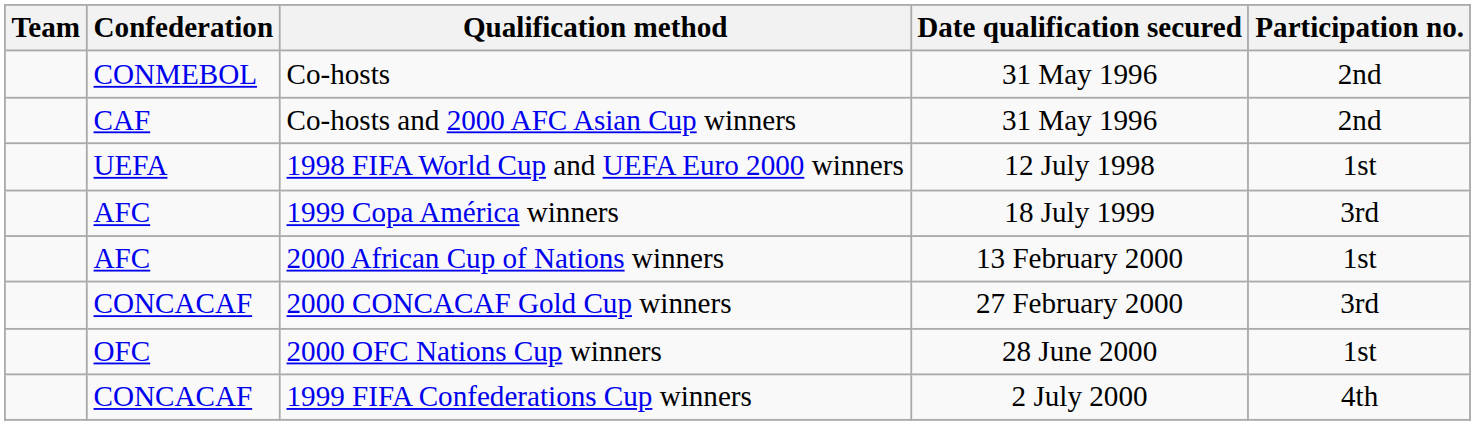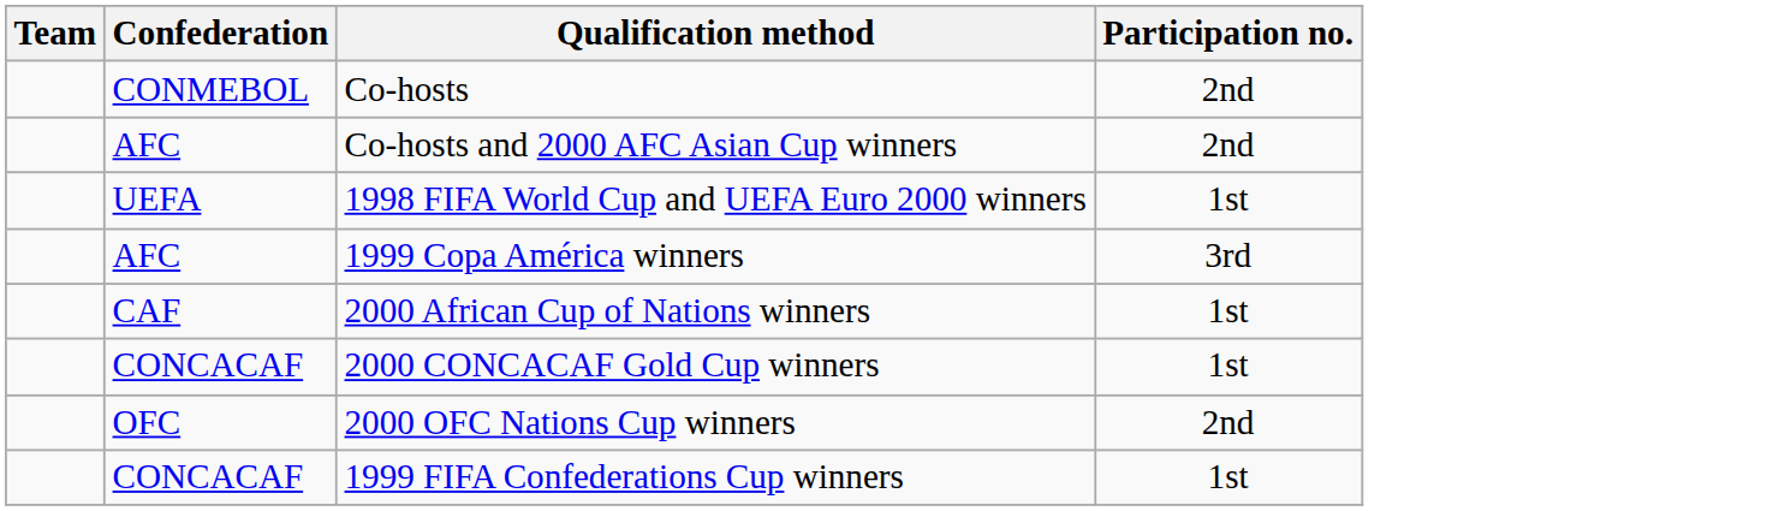- column: Date qualification secured | 31 May 1996 | 31 May 1996 | 12 July 1998 | 18 July 1999 | 13 February 2000 | 27 February 2000 | 28 June 2000 | 2 July 2000
Co-hosts and 2000 AFC Asian Cup winners | Confederation: CAF -> AFC
2000 African Cup of Nations winners | Confederation: AFC -> CAF
2000 CONCACAF Gold Cup winners | Participation no.: 3rd -> 1st
2000 OFC Nations Cup winners | Participation no.: 1st -> 2nd
1999 FIFA Confederations Cup winners | Participation no.: 4th -> 1st
